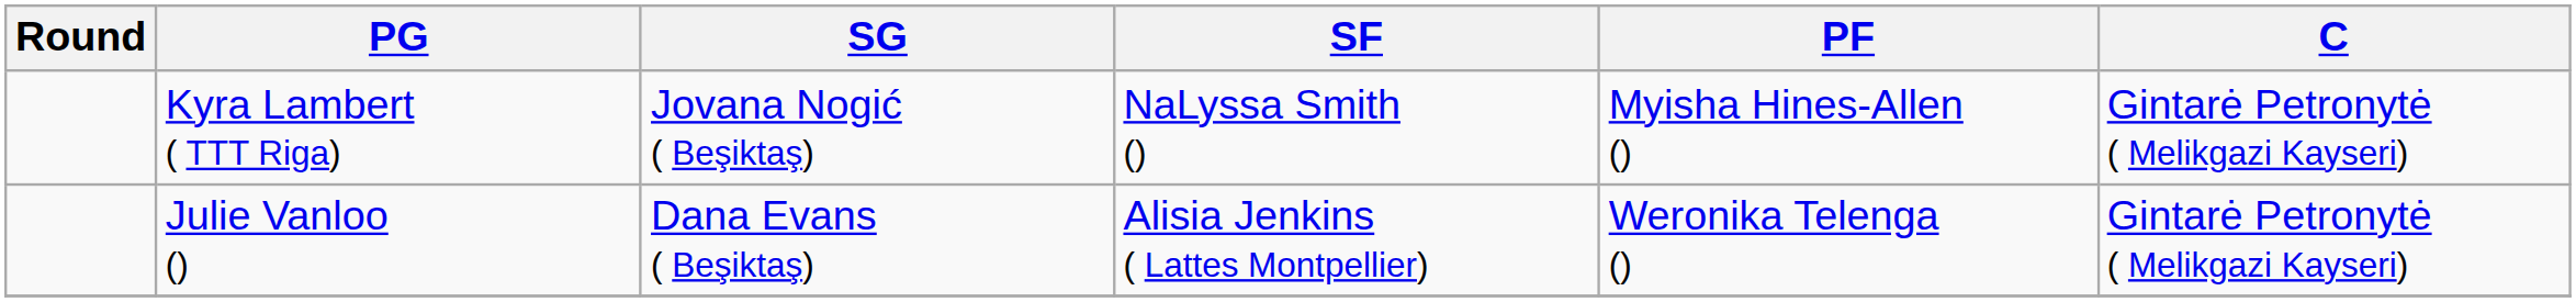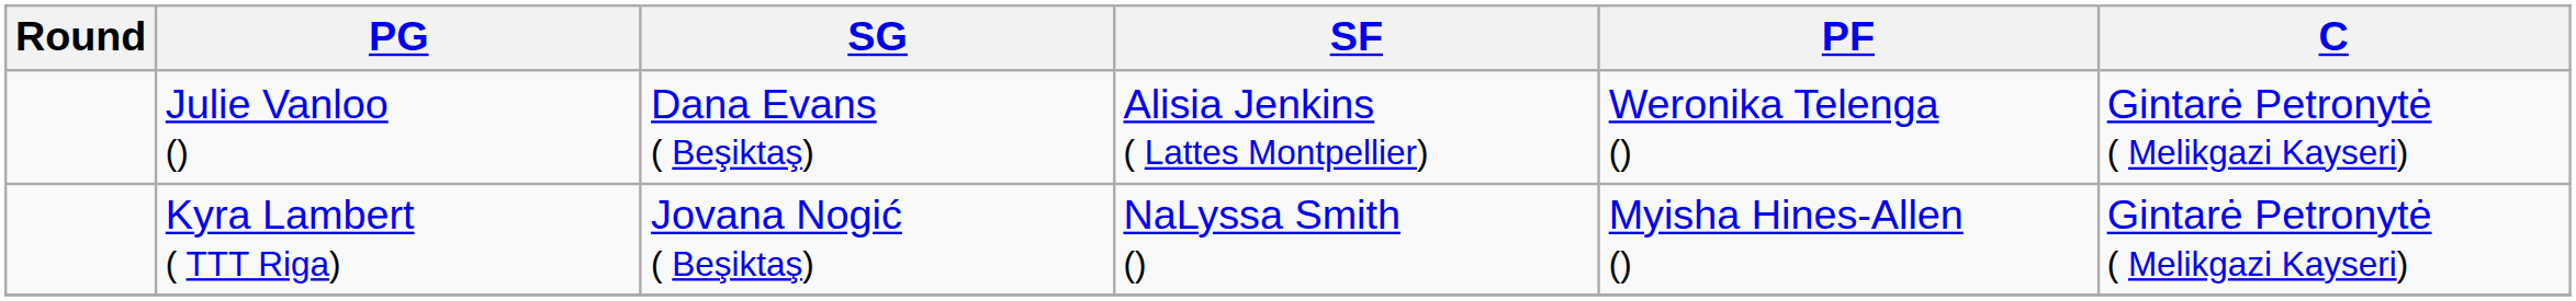rows swapped: Kyra Lambert ( TTT Riga) <-> Julie Vanloo ()
